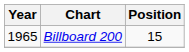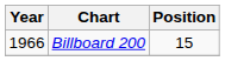Billboard 200 | Year: 1965 -> 1966
